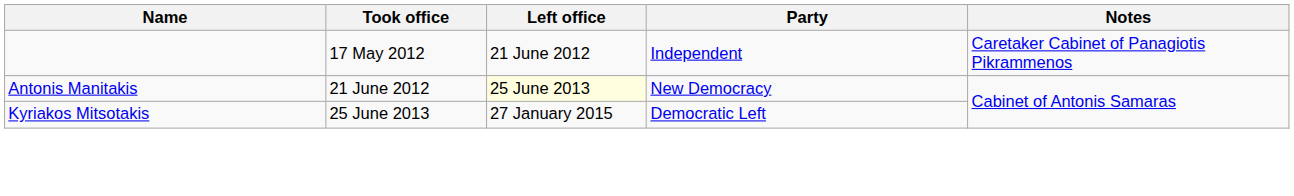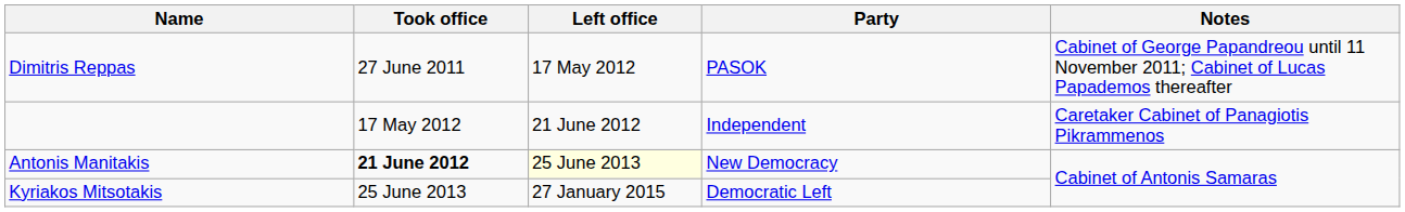+ row: Dimitris Reppas | 27 June 2011 | 17 May 2012 | PASOK | Cabinet of George Papandreou until 11 November 2011; Cabinet of Lucas Papademos thereafter
Antonis Manitakis | Took office: normal -> bold
